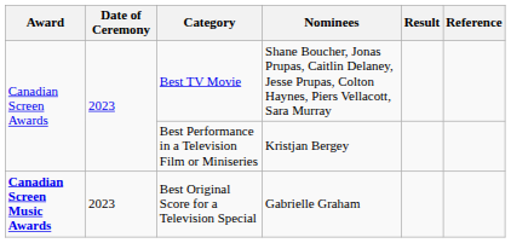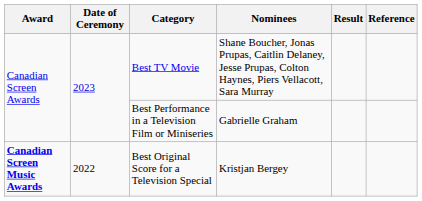Best Performance in a Television Film or Miniseries | Nominees: Kristjan Bergey -> Gabrielle Graham
Best Original Score for a Television Special | Date of Ceremony: 2023 -> 2022
Best Original Score for a Television Special | Nominees: Gabrielle Graham -> Kristjan Bergey
